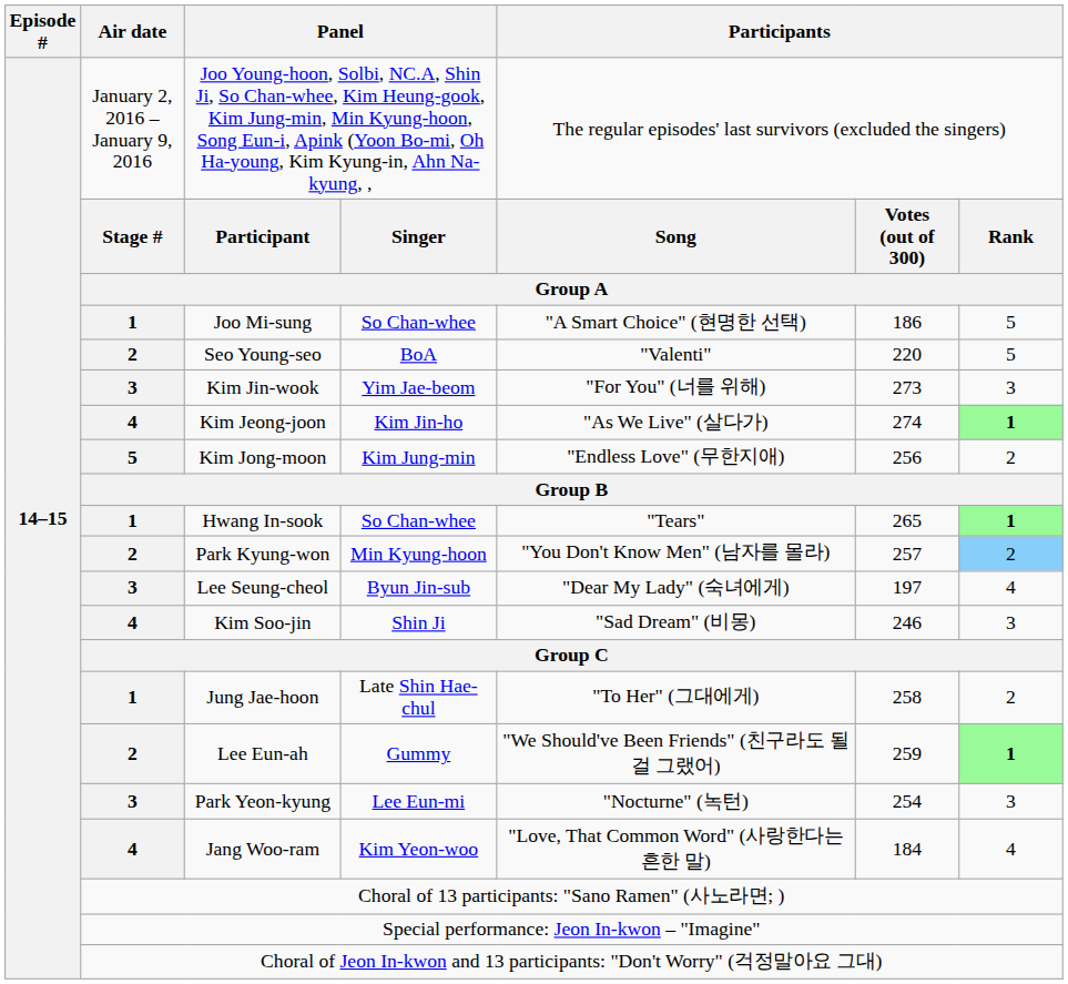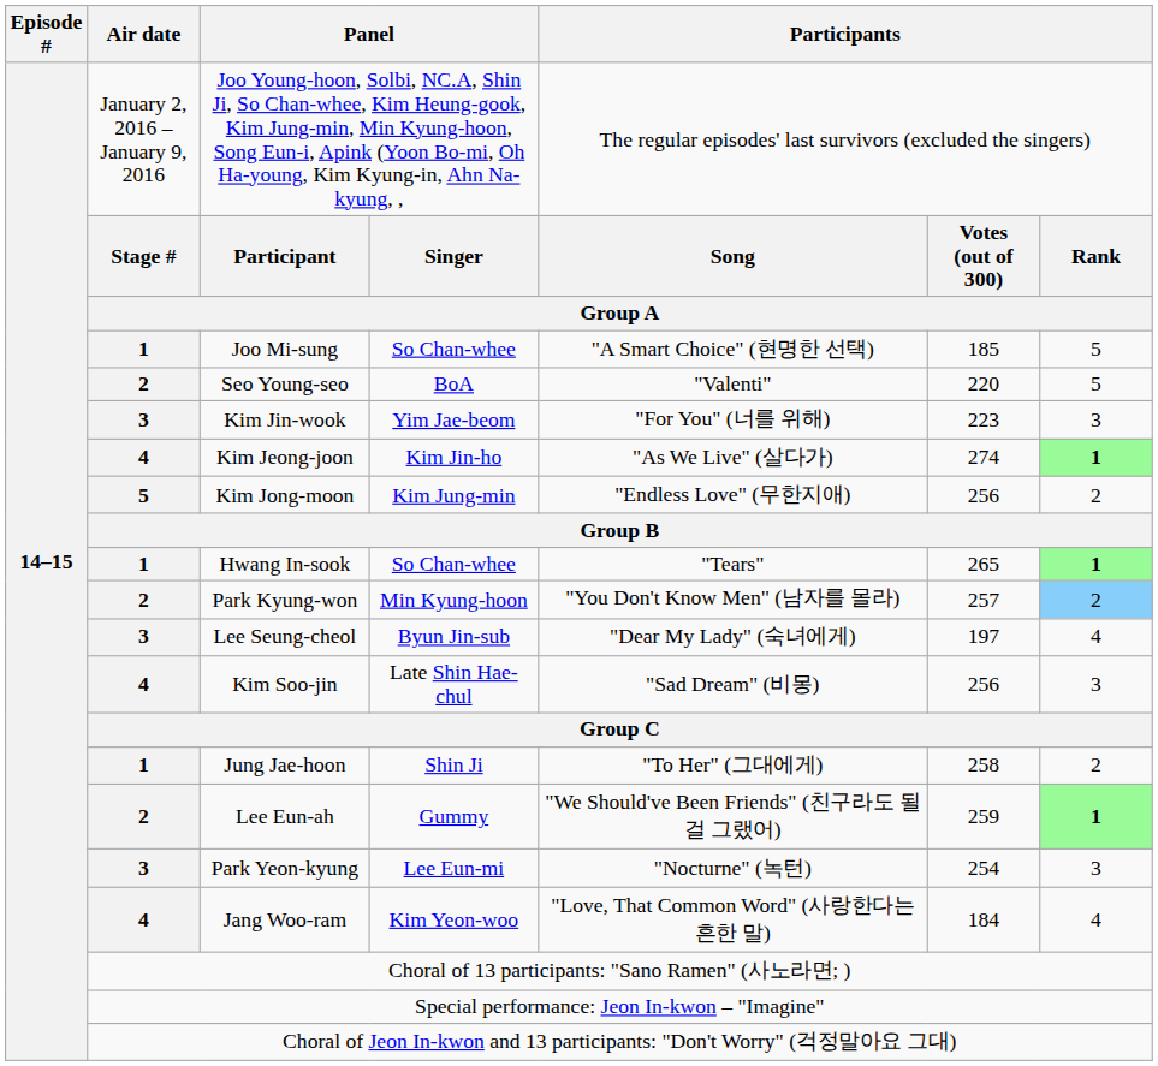Joo Mi-sung | column 6: 186 -> 185
Kim Jin-wook | column 6: 273 -> 223
Kim Soo-jin | column 4: Shin Ji -> Late Shin Hae-chul
Kim Soo-jin | column 6: 246 -> 256
Jung Jae-hoon | column 4: Late Shin Hae-chul -> Shin Ji
